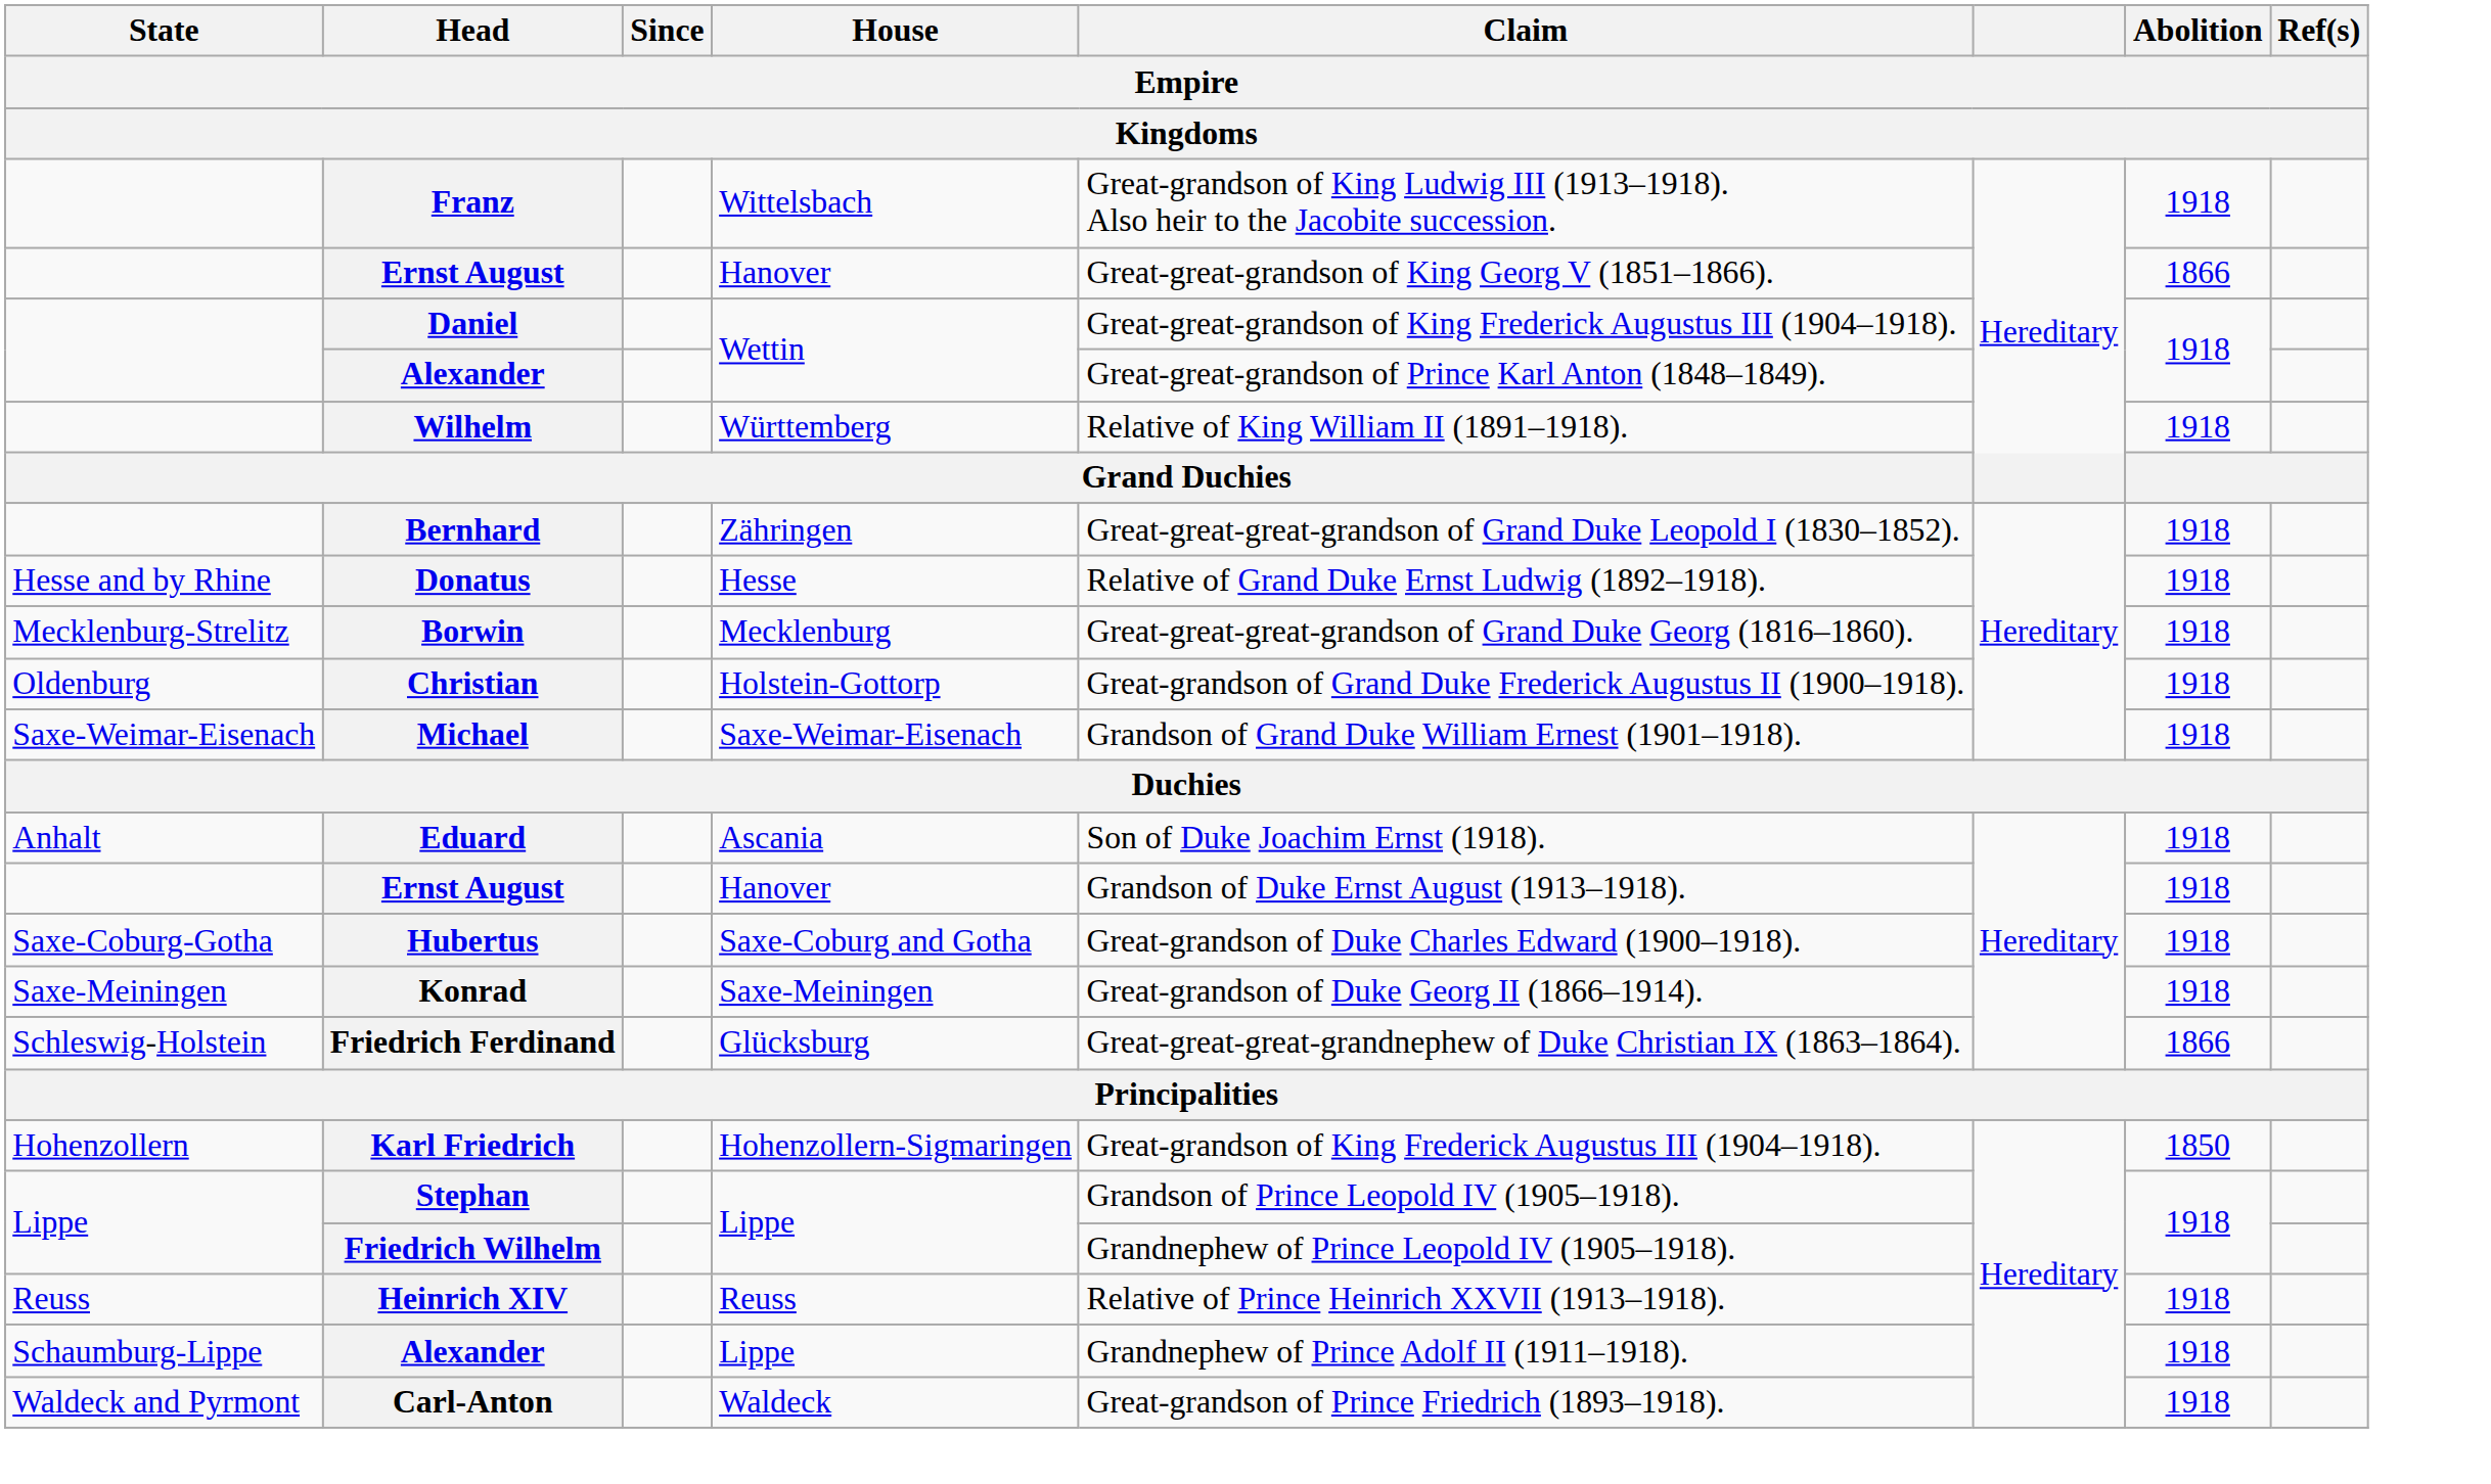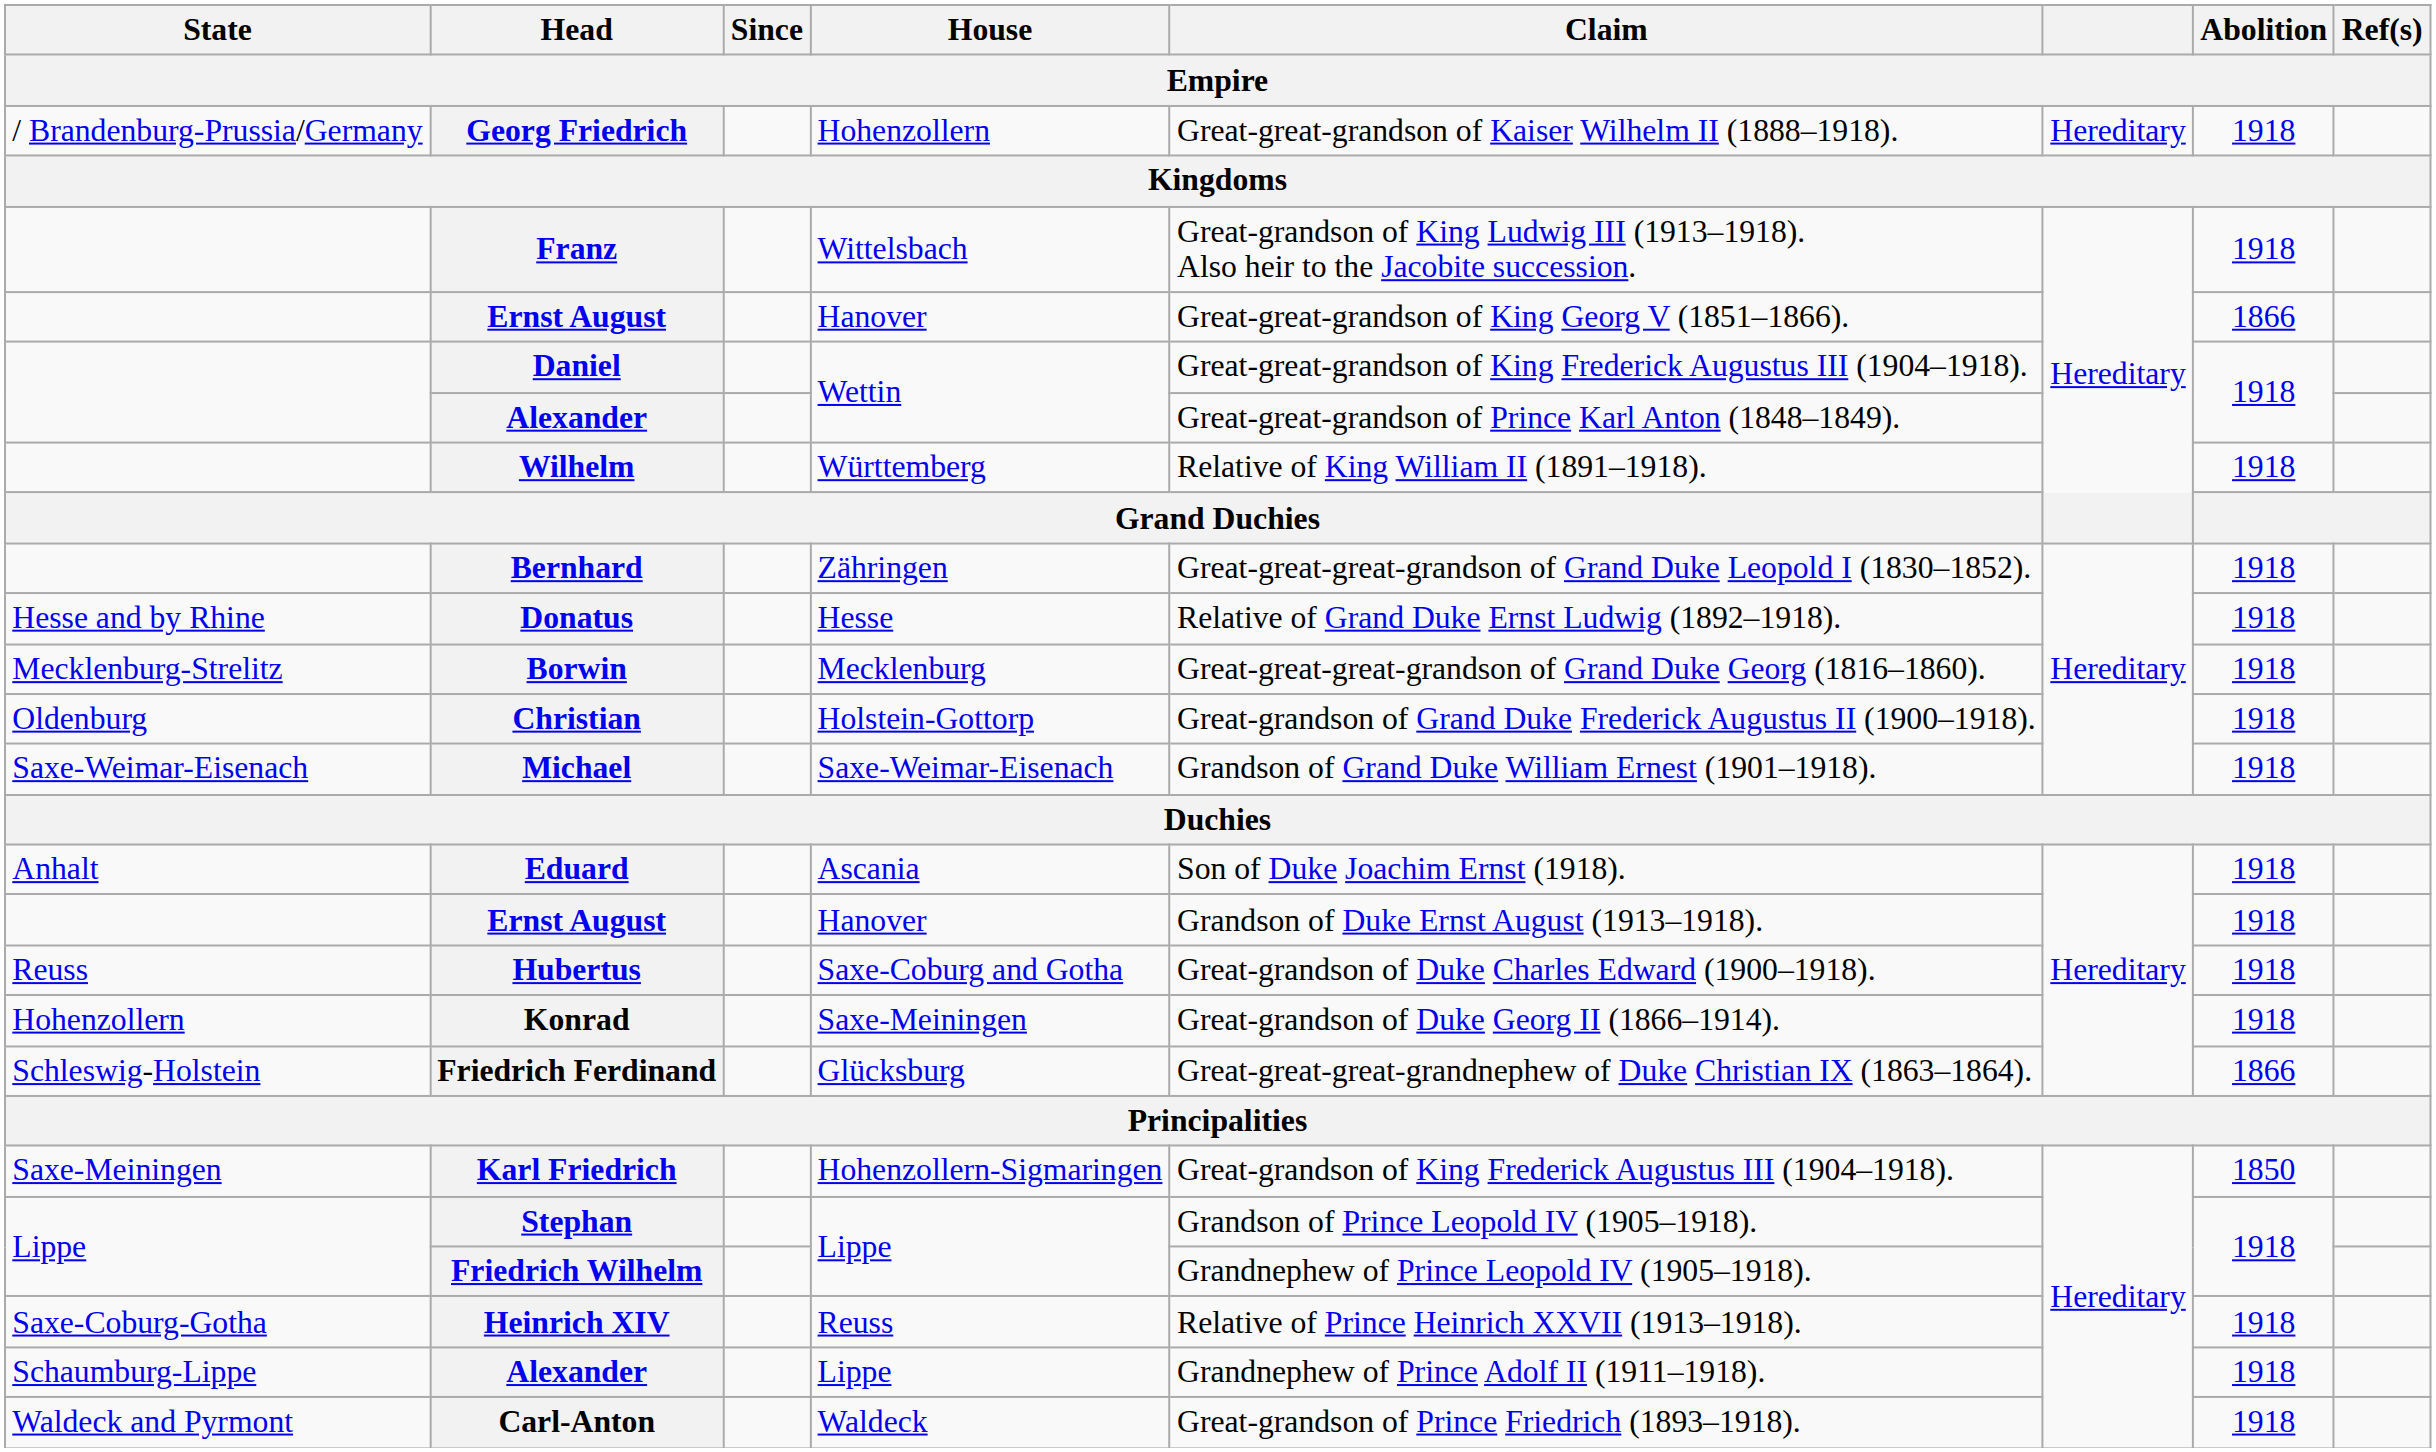+ row: / Brandenburg-Prussia/Germany | Georg Friedrich | Hohenzollern | Great-great-grandson of Kaiser Wilhelm II (1888–1918). | Hereditary | 1918
Hubertus | State: Saxe-Coburg-Gotha -> Reuss
Konrad | State: Saxe-Meiningen -> Hohenzollern
Karl Friedrich | State: Hohenzollern -> Saxe-Meiningen
Heinrich XIV | State: Reuss -> Saxe-Coburg-Gotha
